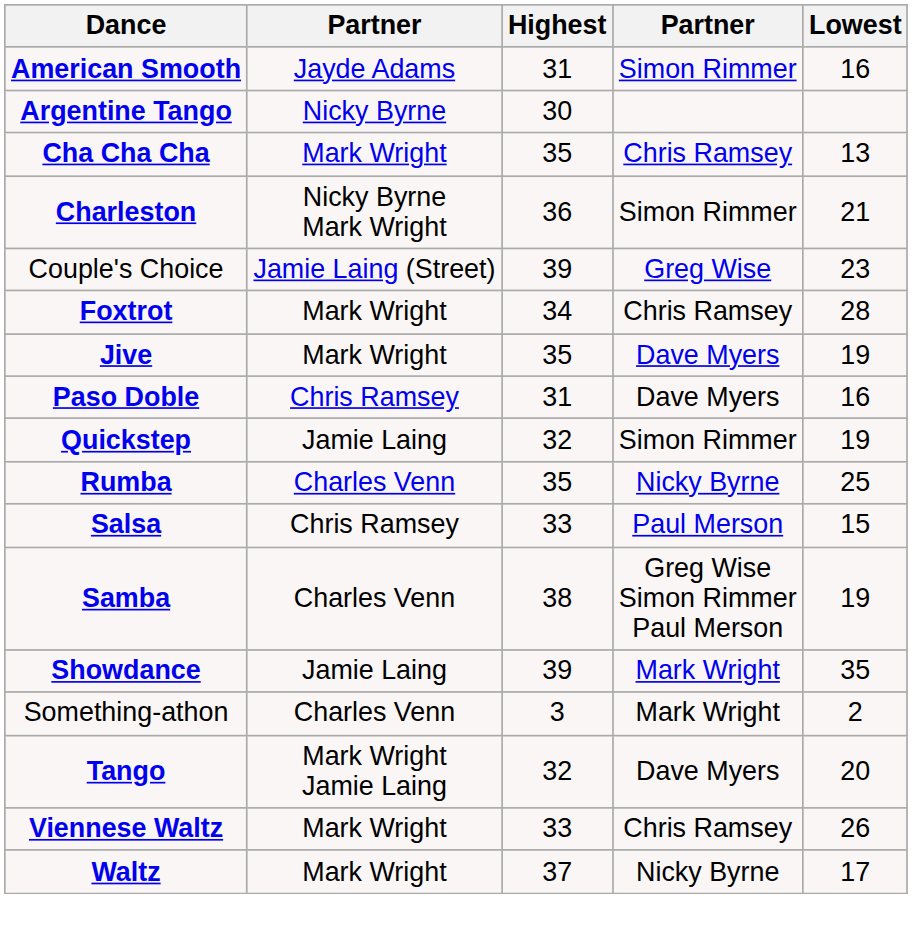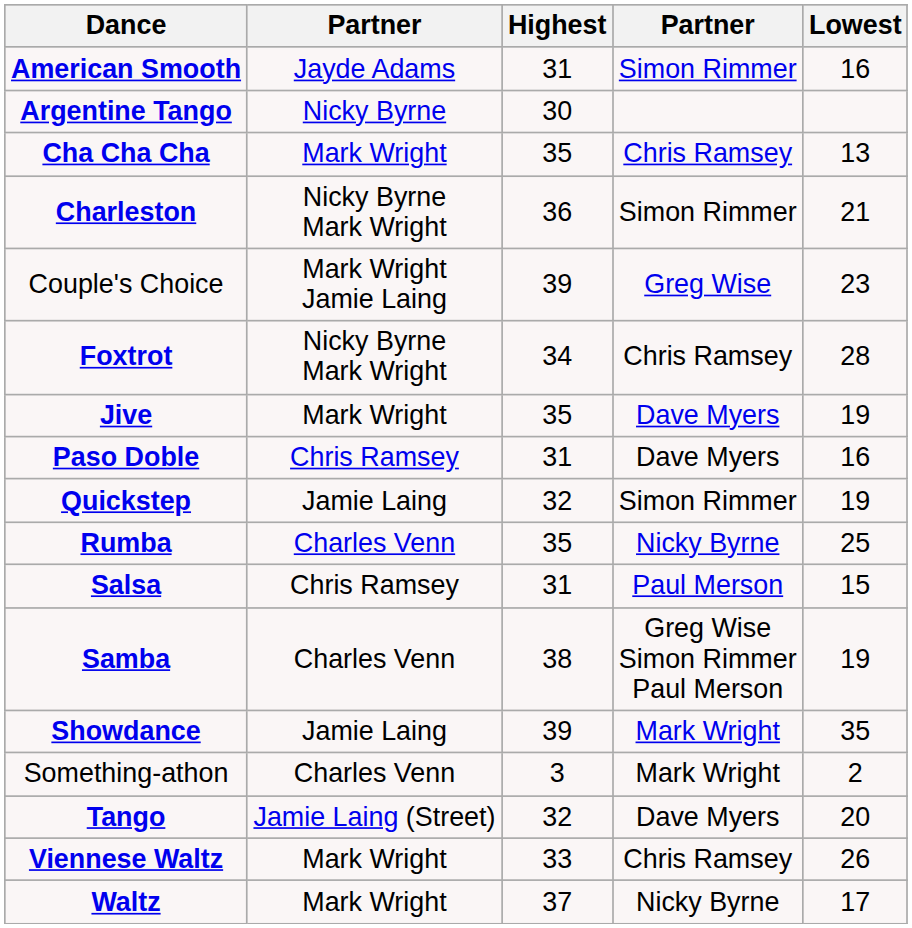Couple's Choice | column 2: Jamie Laing (Street) -> Mark Wright Jamie Laing
Foxtrot | column 2: Mark Wright -> Nicky Byrne Mark Wright
Salsa | Highest: 33 -> 31
Tango | column 2: Mark Wright Jamie Laing -> Jamie Laing (Street)
